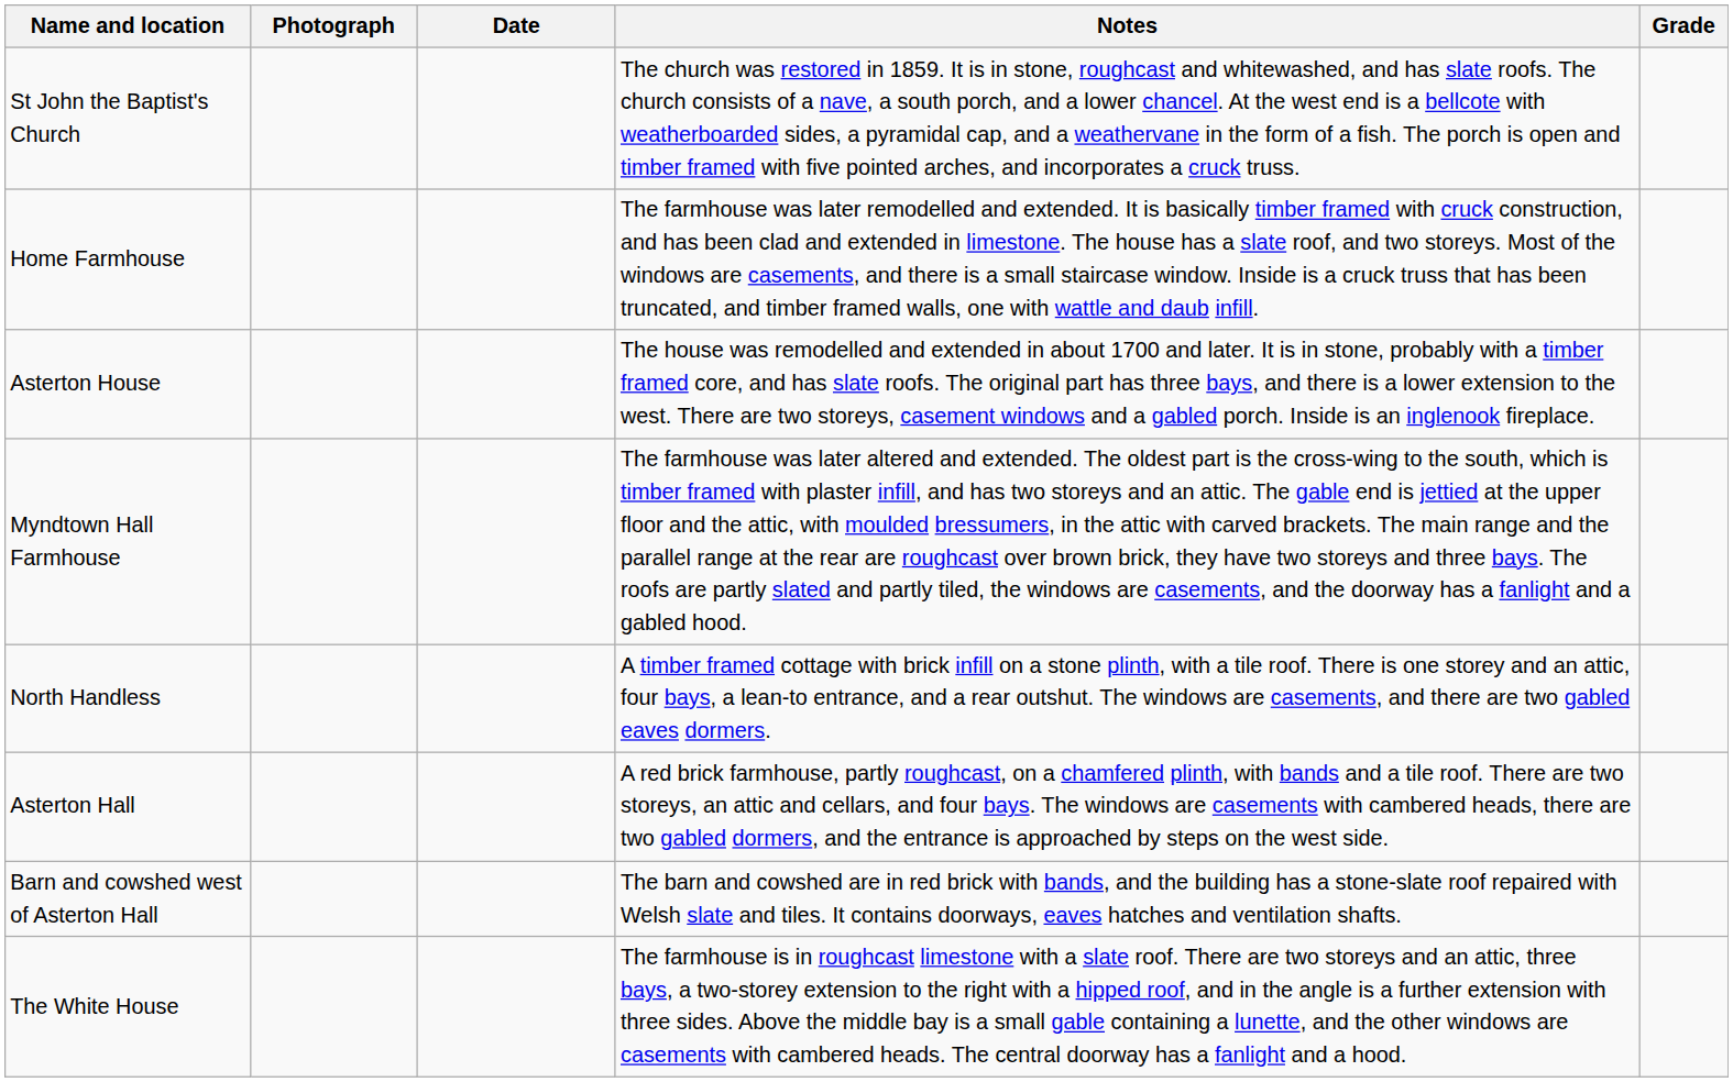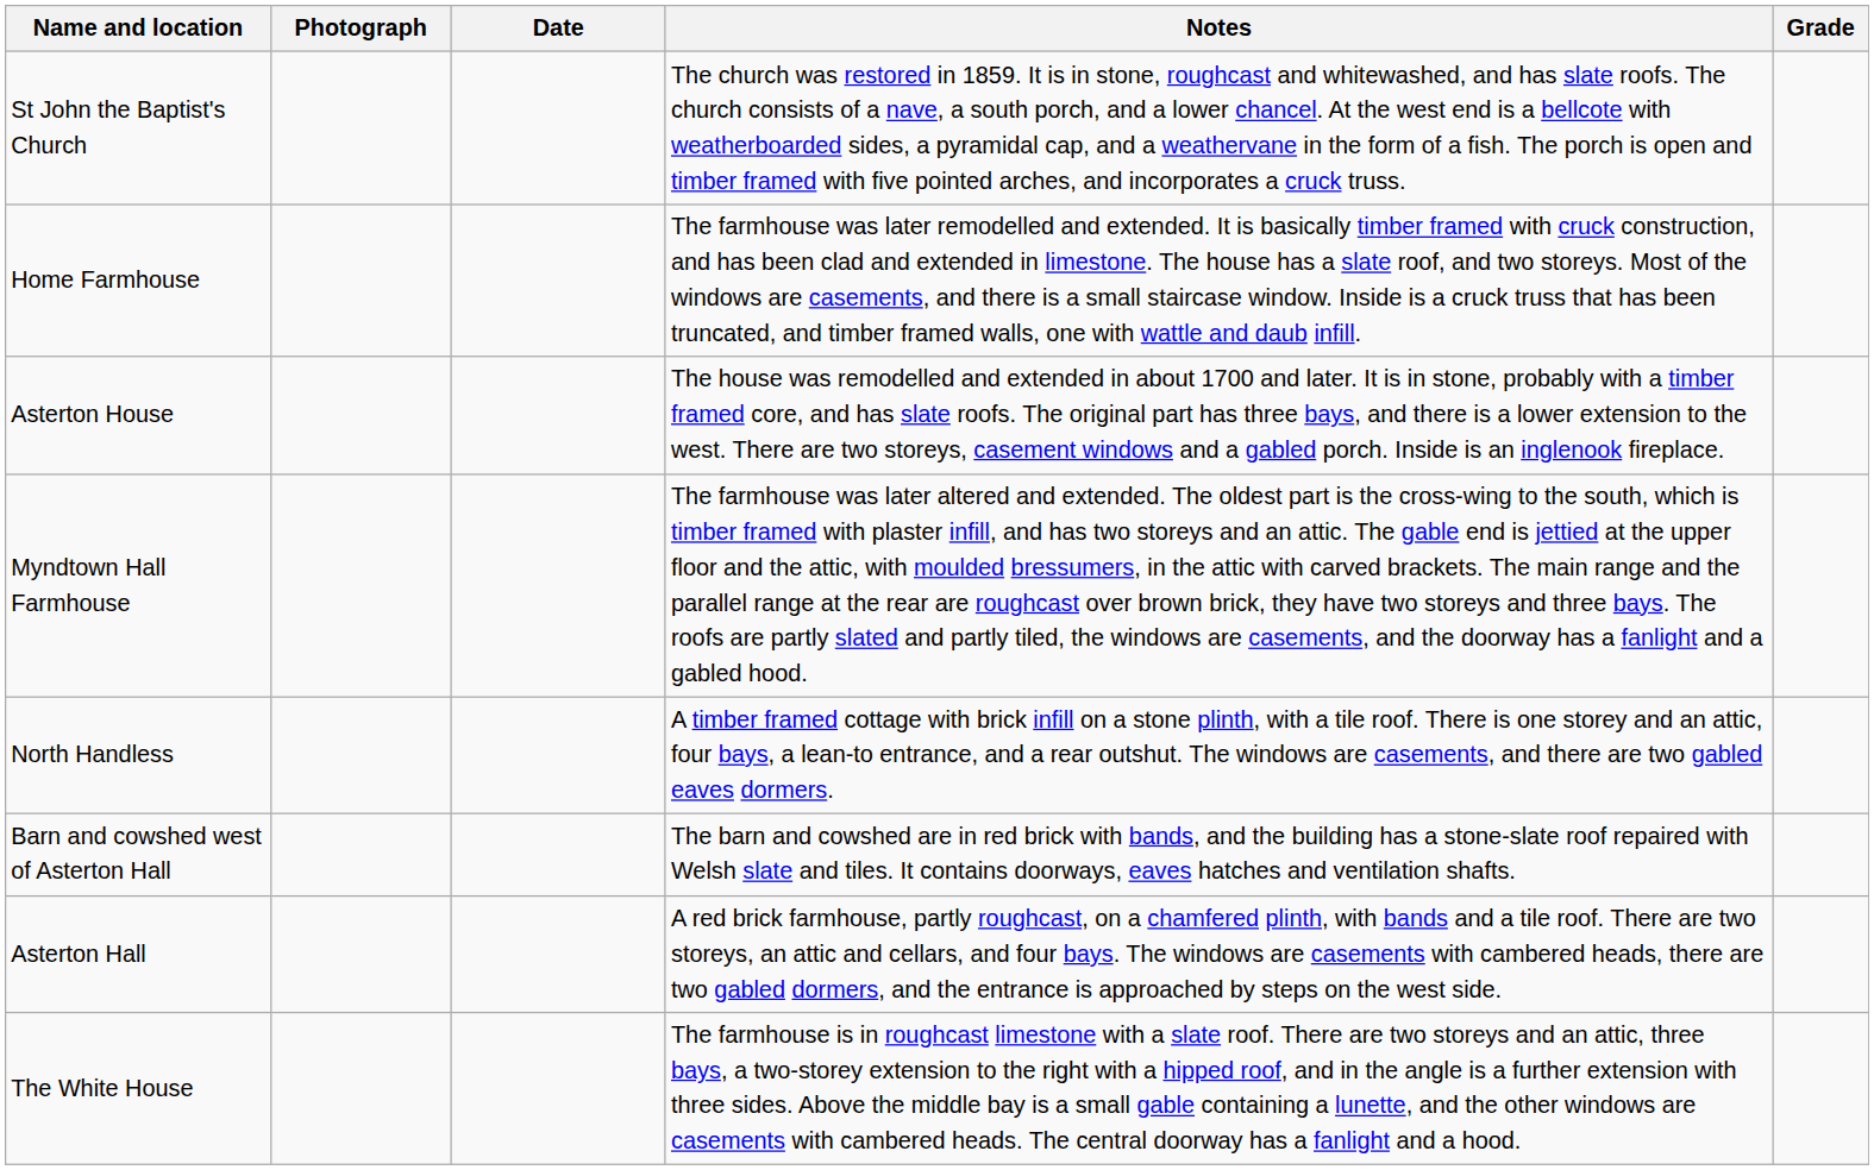rows swapped: Asterton Hall <-> Barn and cowshed west of Asterton Hall
